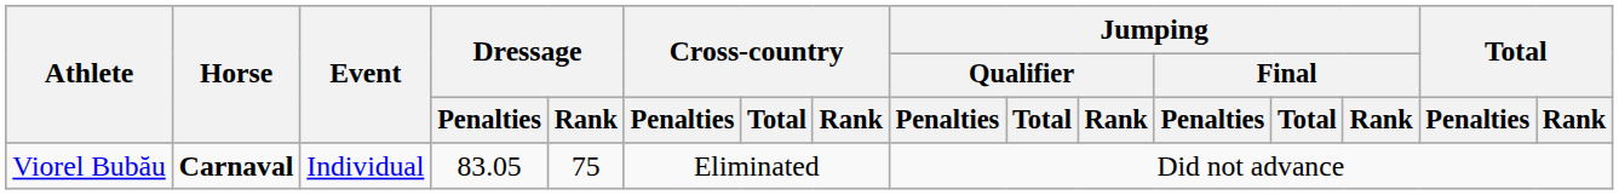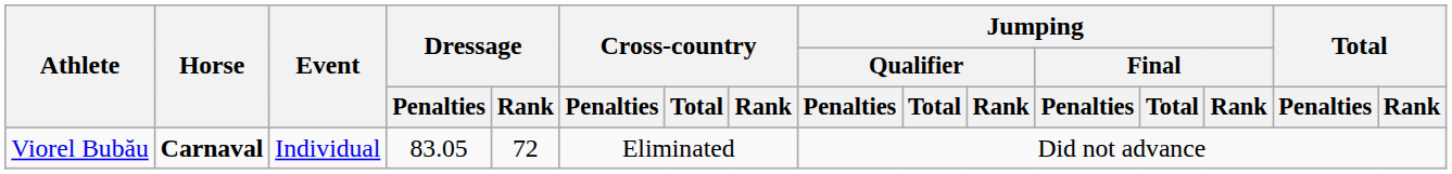Viorel Bubău | Dressage / Rank: 75 -> 72
